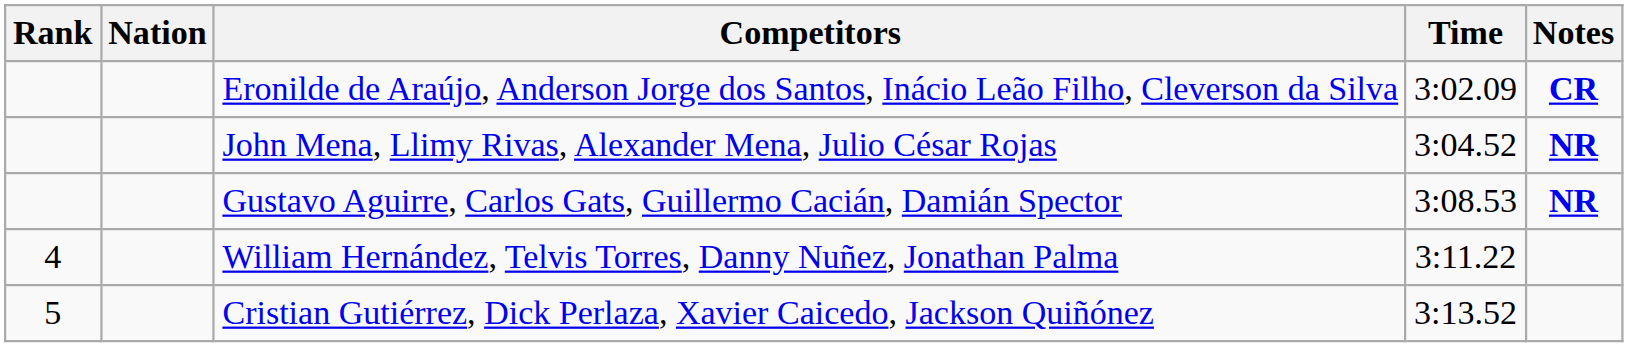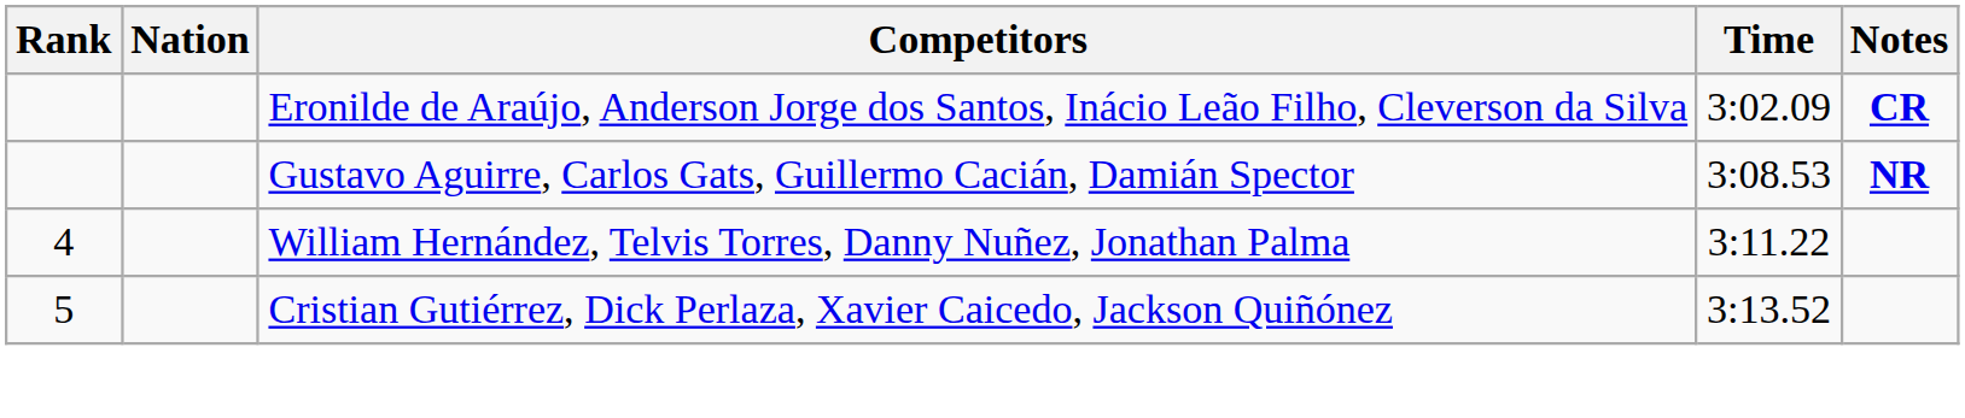- row: John Mena, Llimy Rivas, Alexander Mena, Julio César Rojas | 3:04.52 | NR
